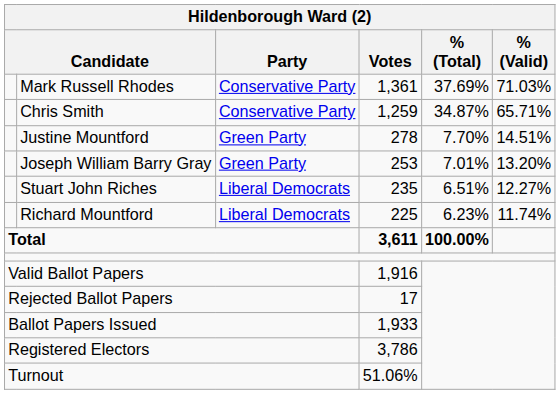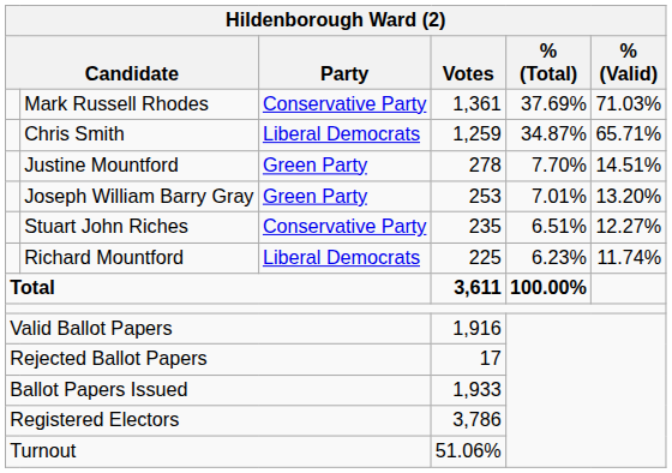Chris Smith | Party: Conservative Party -> Liberal Democrats
Stuart John Riches | Party: Liberal Democrats -> Conservative Party
